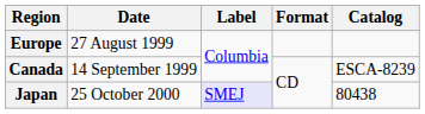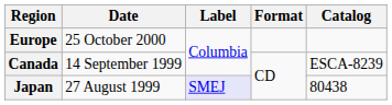Europe | Date: 27 August 1999 -> 25 October 2000
Japan | Date: 25 October 2000 -> 27 August 1999
